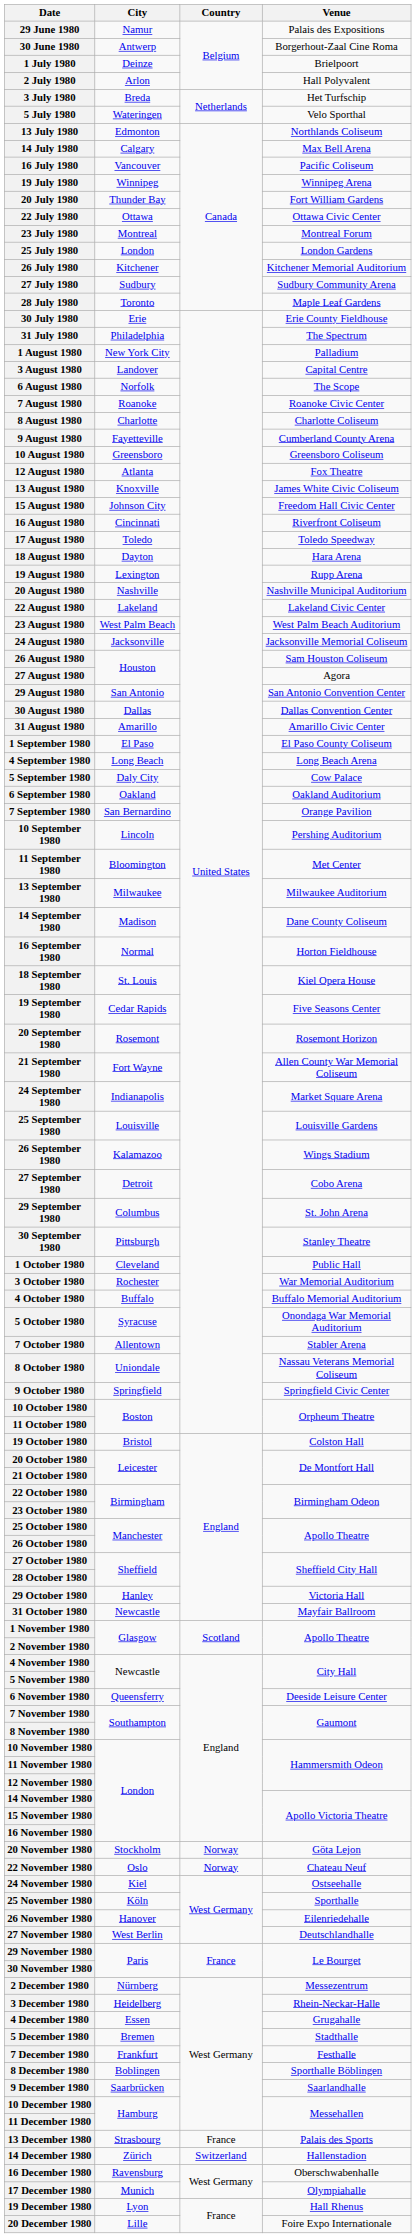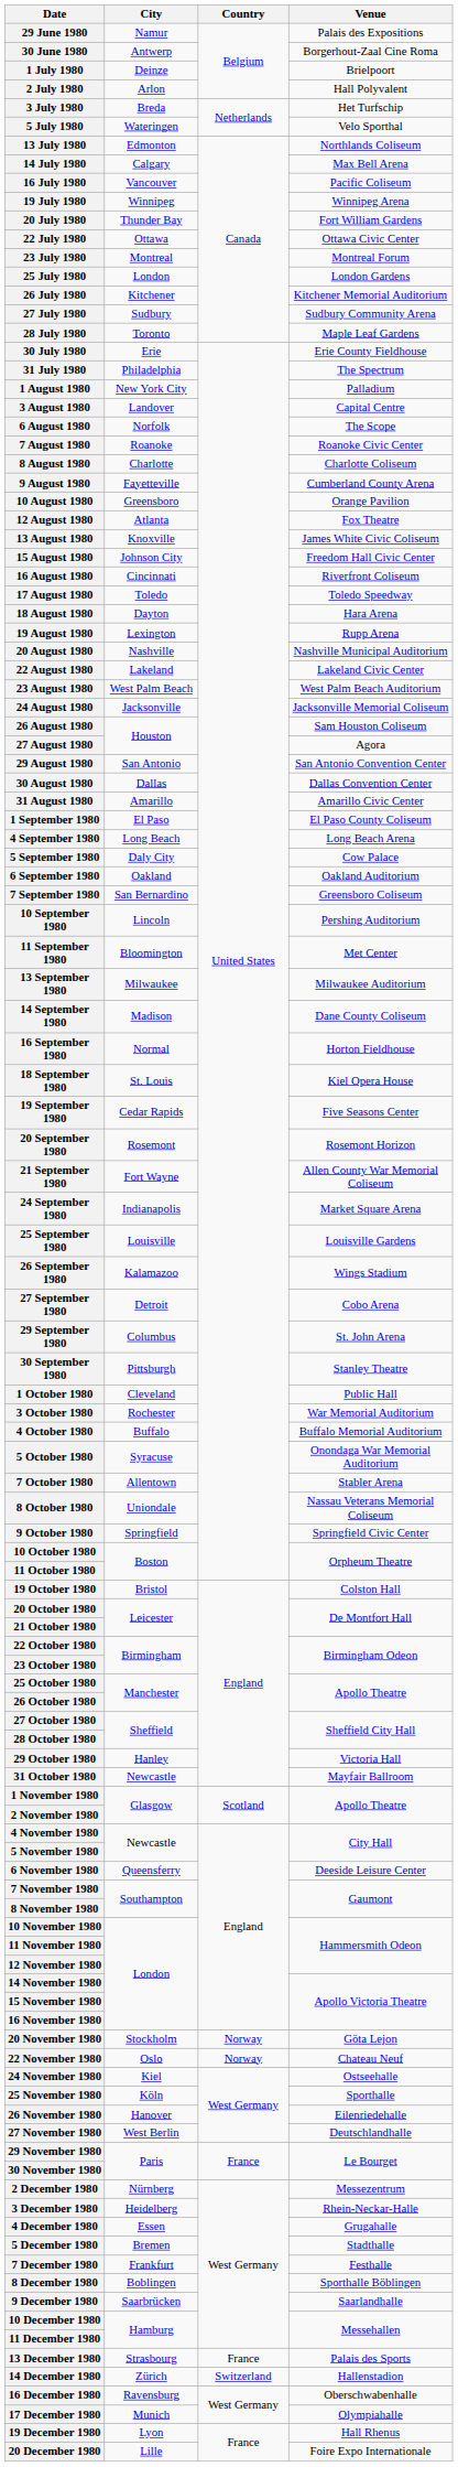10 August 1980 | Venue: Greensboro Coliseum -> Orange Pavilion
7 September 1980 | Venue: Orange Pavilion -> Greensboro Coliseum
